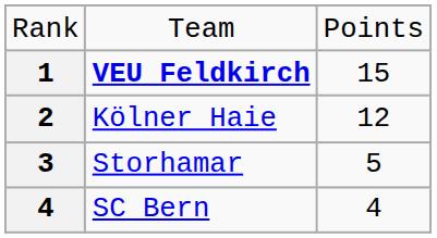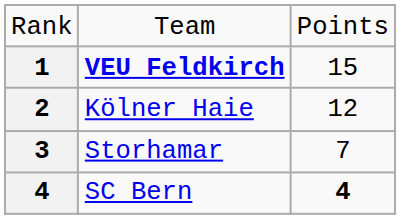Storhamar | column 3: 5 -> 7
SC Bern | column 3: normal -> bold
